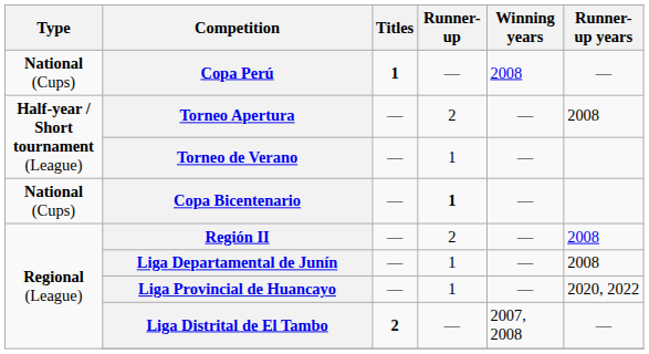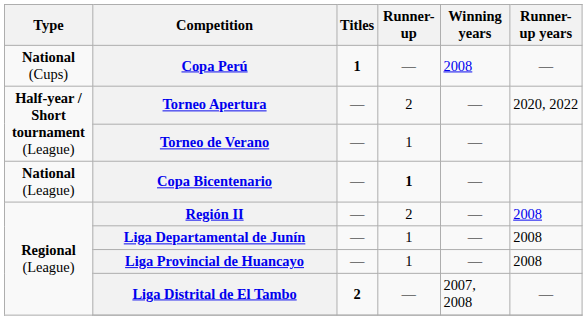Torneo Apertura | Runner-up years: 2008 -> 2020, 2022
Copa Bicentenario | Type: National (Cups) -> National (League)
Liga Provincial de Huancayo | Runner-up years: 2020, 2022 -> 2008
